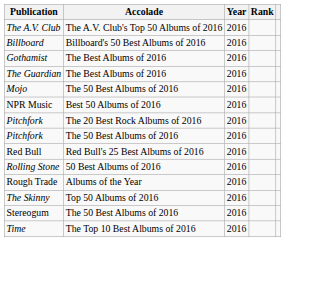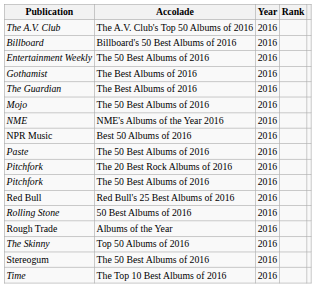+ row: Entertainment Weekly | The 50 Best Albums of 2016 | 2016
+ row: NME | NME's Albums of the Year 2016 | 2016
+ row: Paste | The 50 Best Albums of 2016 | 2016
